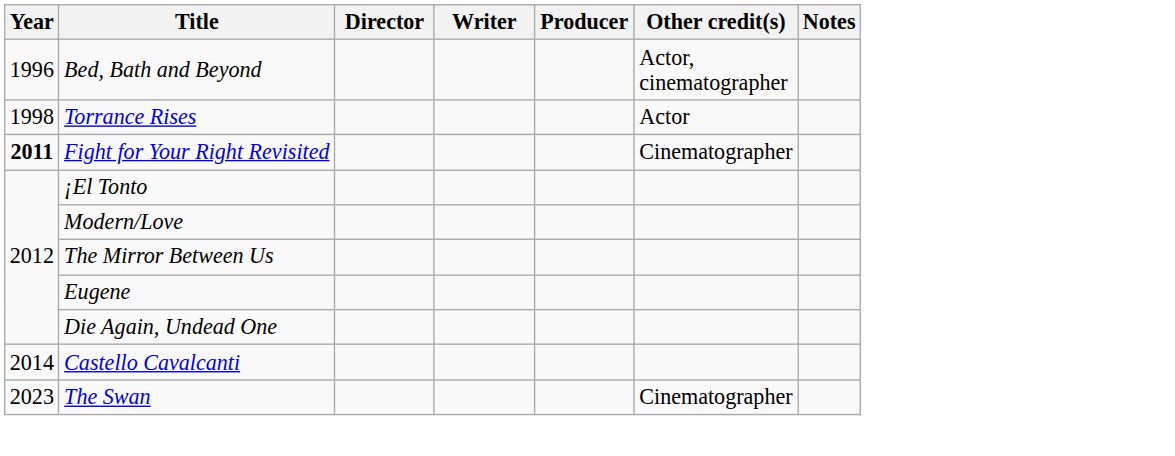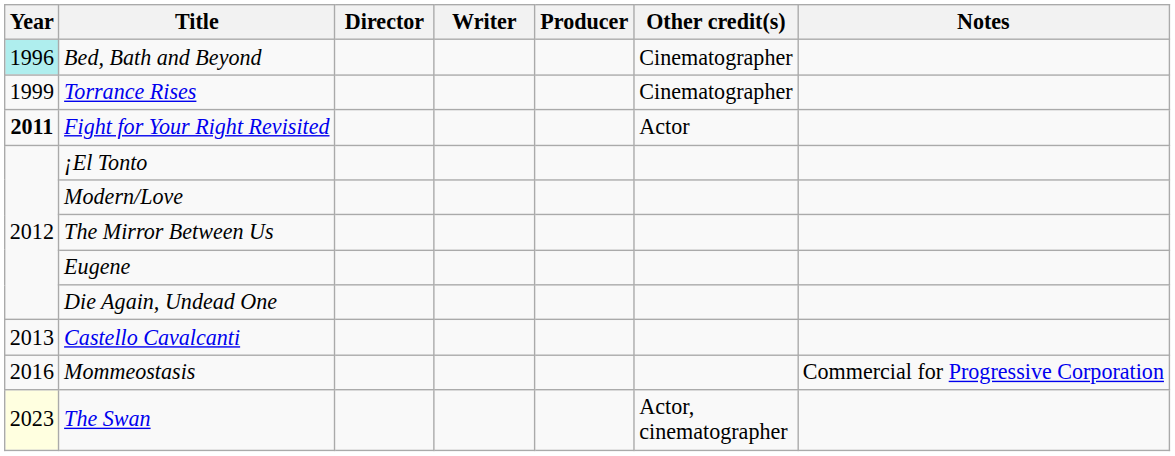Bed, Bath and Beyond | Year: no background -> paleturquoise background
Bed, Bath and Beyond | Other credit(s): Actor, cinematographer -> Cinematographer
Torrance Rises | Year: 1998 -> 1999
Torrance Rises | Other credit(s): Actor -> Cinematographer
Fight for Your Right Revisited | Other credit(s): Cinematographer -> Actor
Castello Cavalcanti | Year: 2014 -> 2013
+ row: 2016 | Mommeostasis | Commercial for Progressive Corporation
The Swan | Year: no background -> lightyellow background
The Swan | Other credit(s): Cinematographer -> Actor, cinematographer
